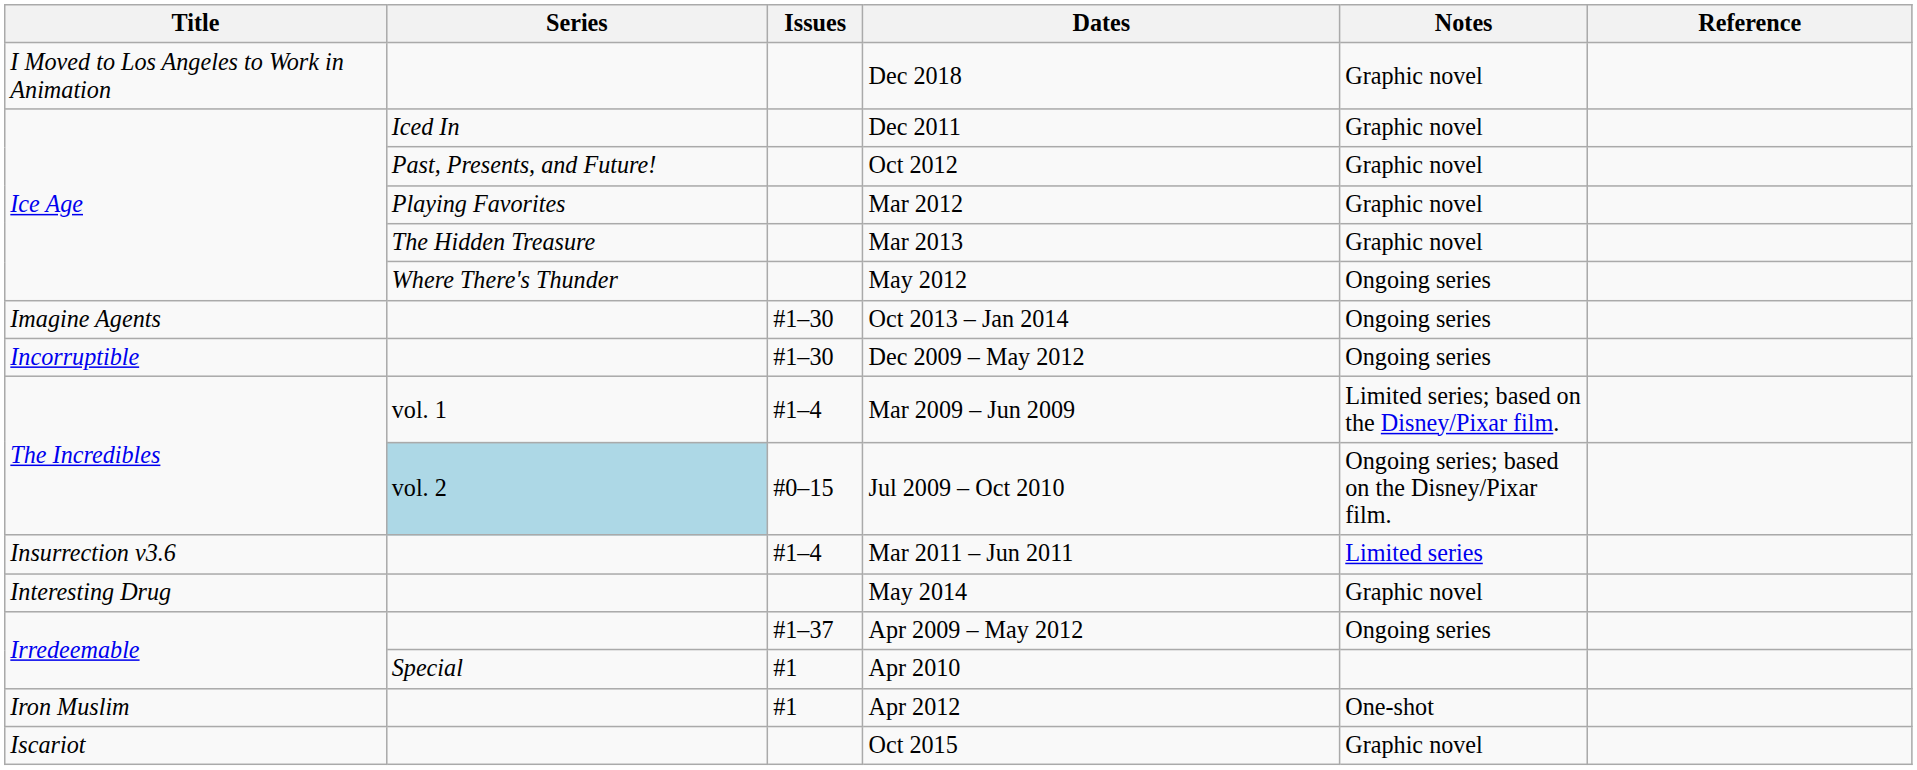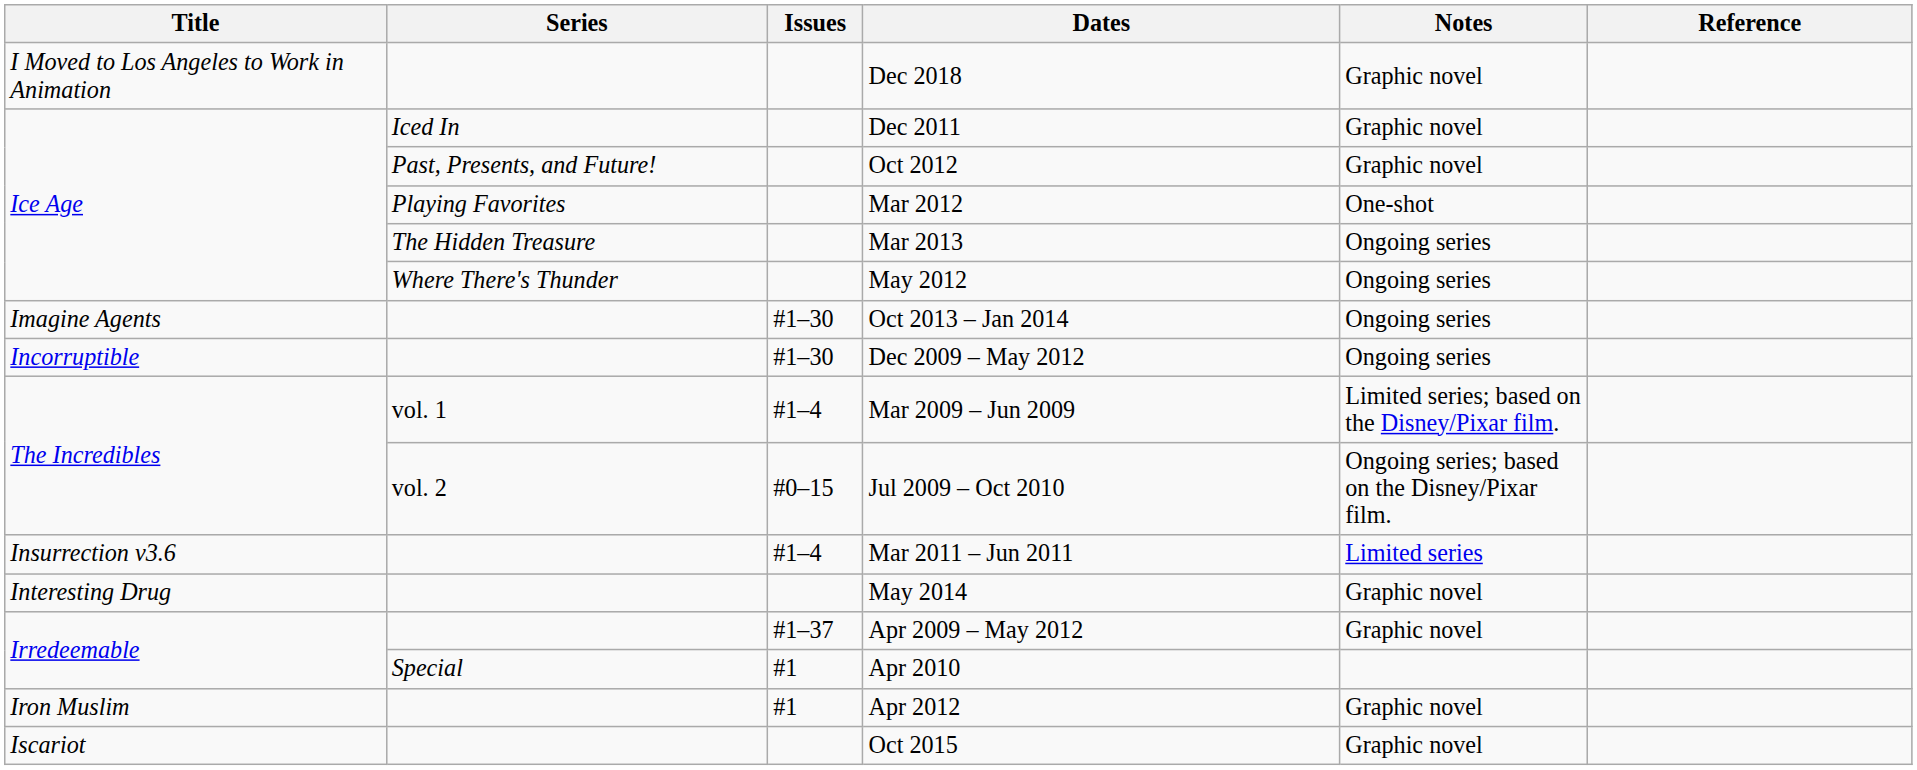Mar 2012 | Notes: Graphic novel -> One-shot
Mar 2013 | Notes: Graphic novel -> Ongoing series
Jul 2009 – Oct 2010 | Series: lightblue background -> no background
Apr 2009 – May 2012 | Notes: Ongoing series -> Graphic novel
Apr 2012 | Notes: One-shot -> Graphic novel
